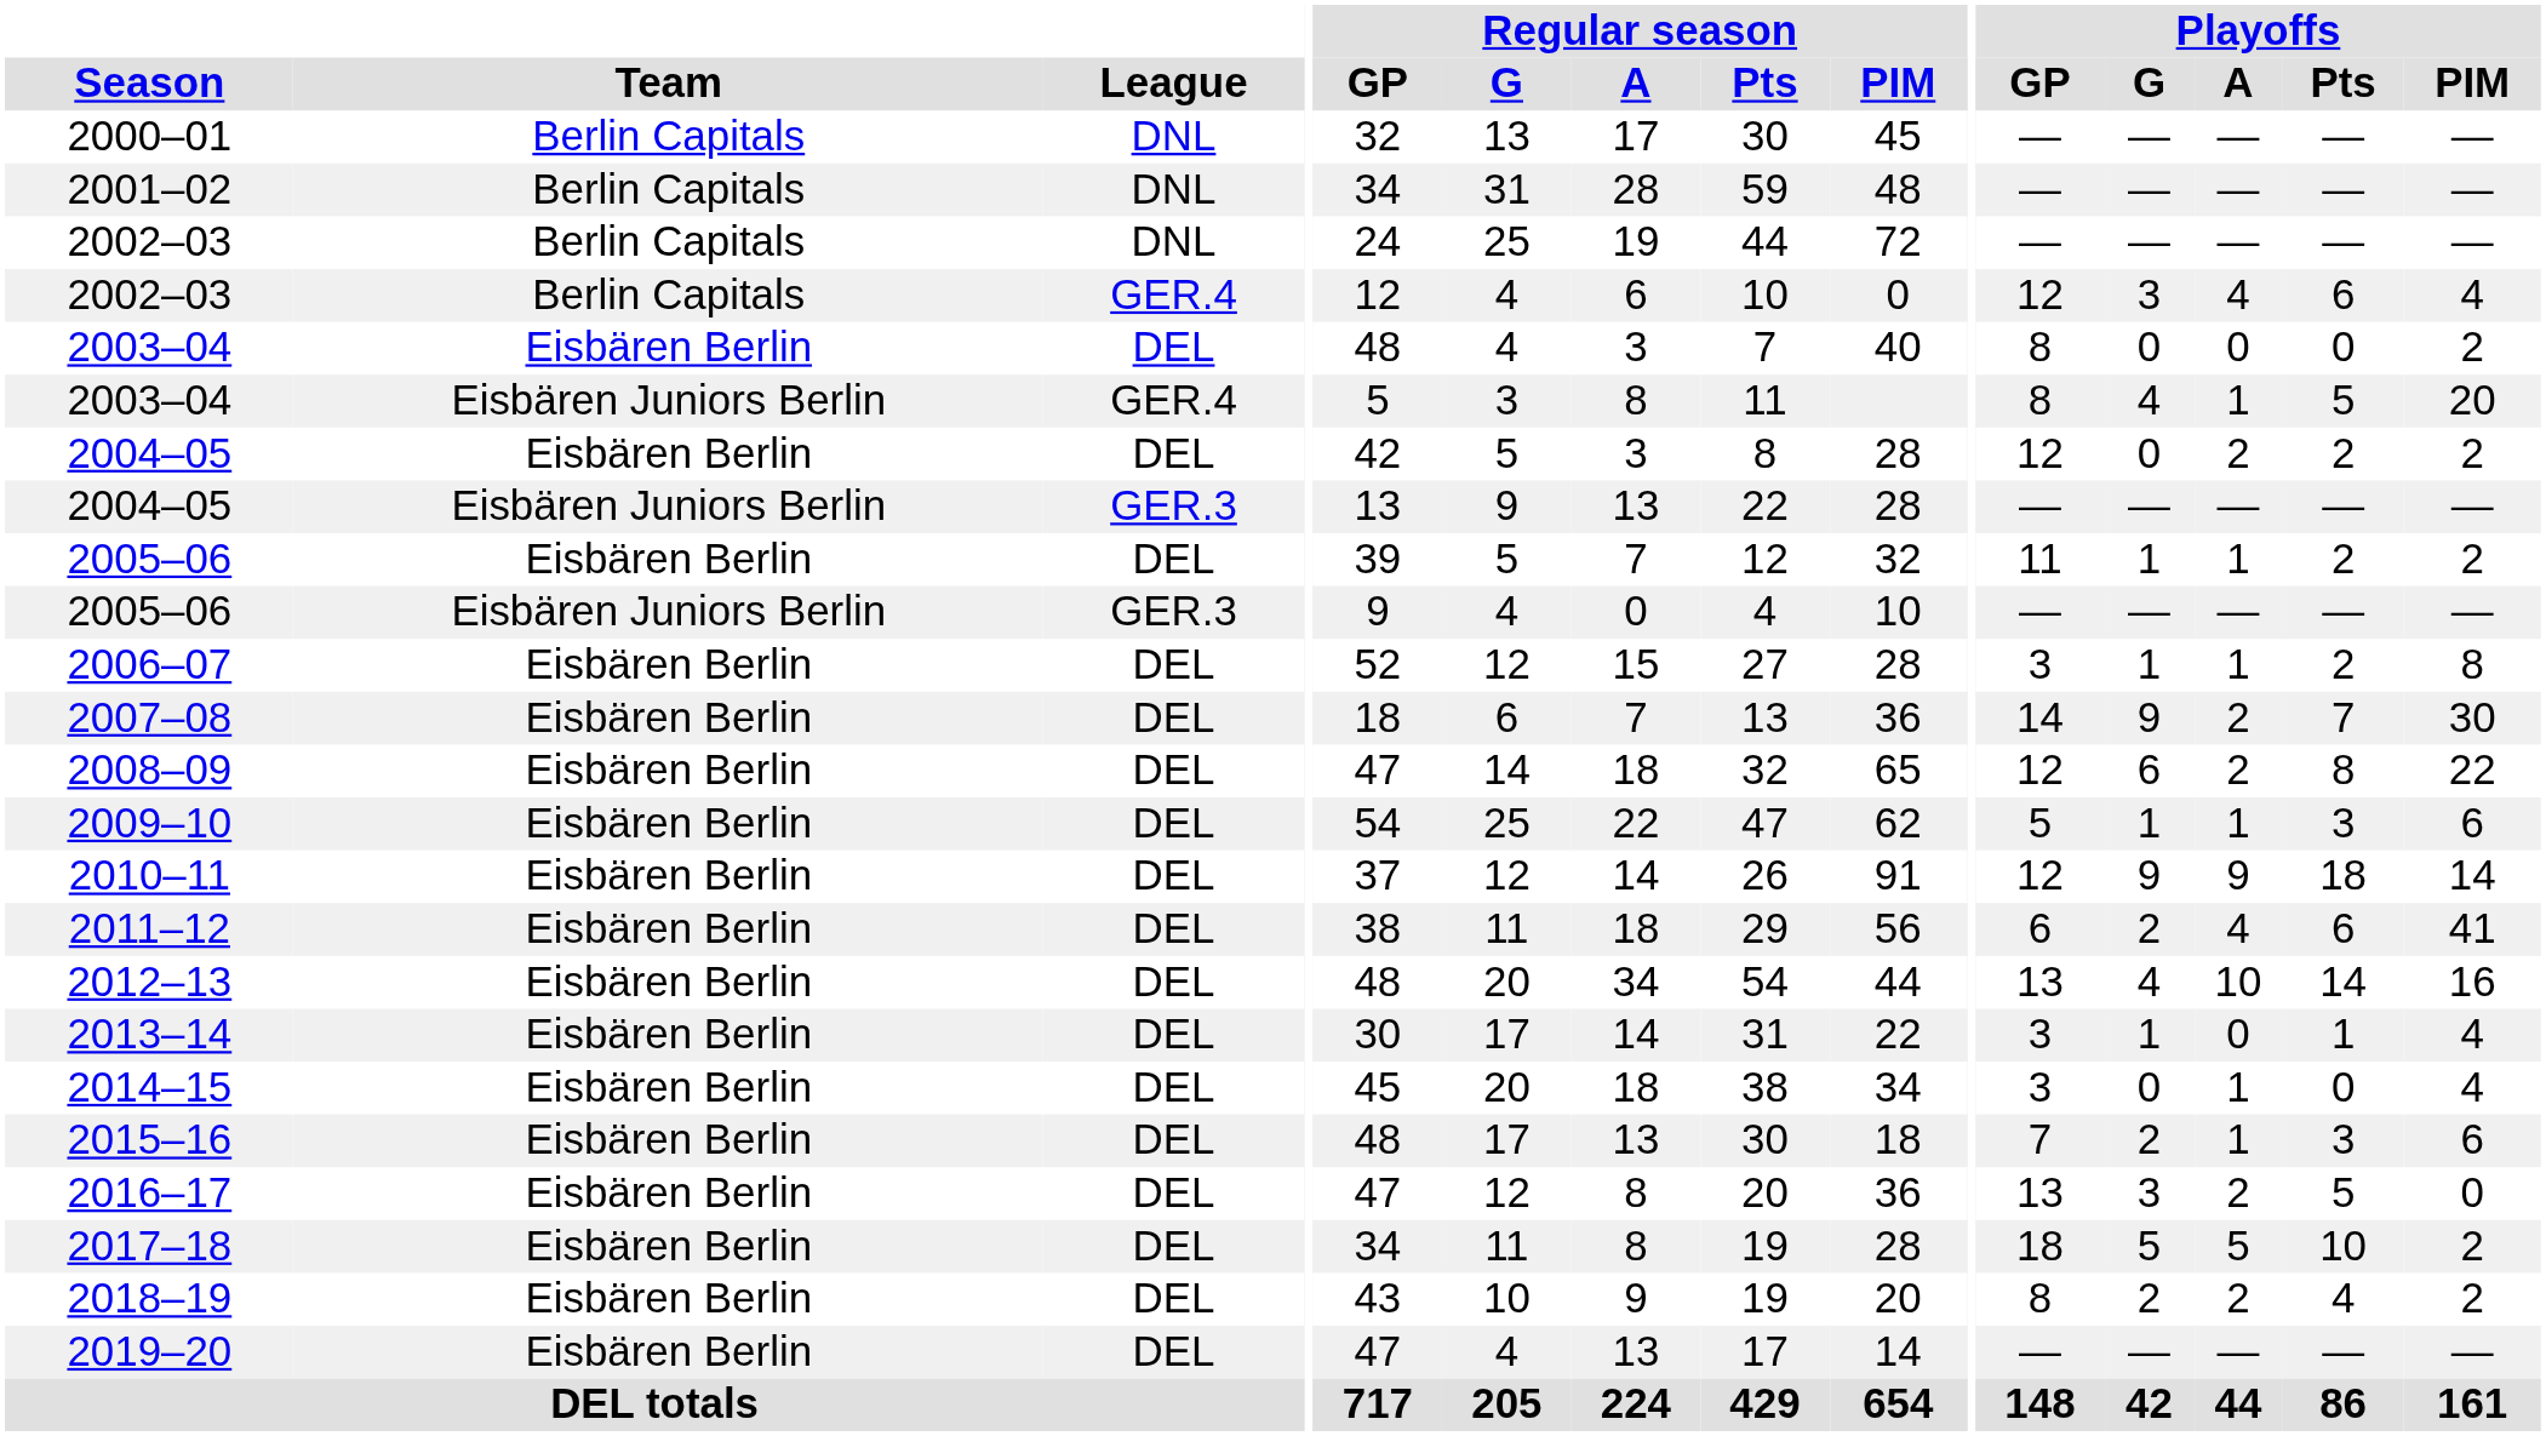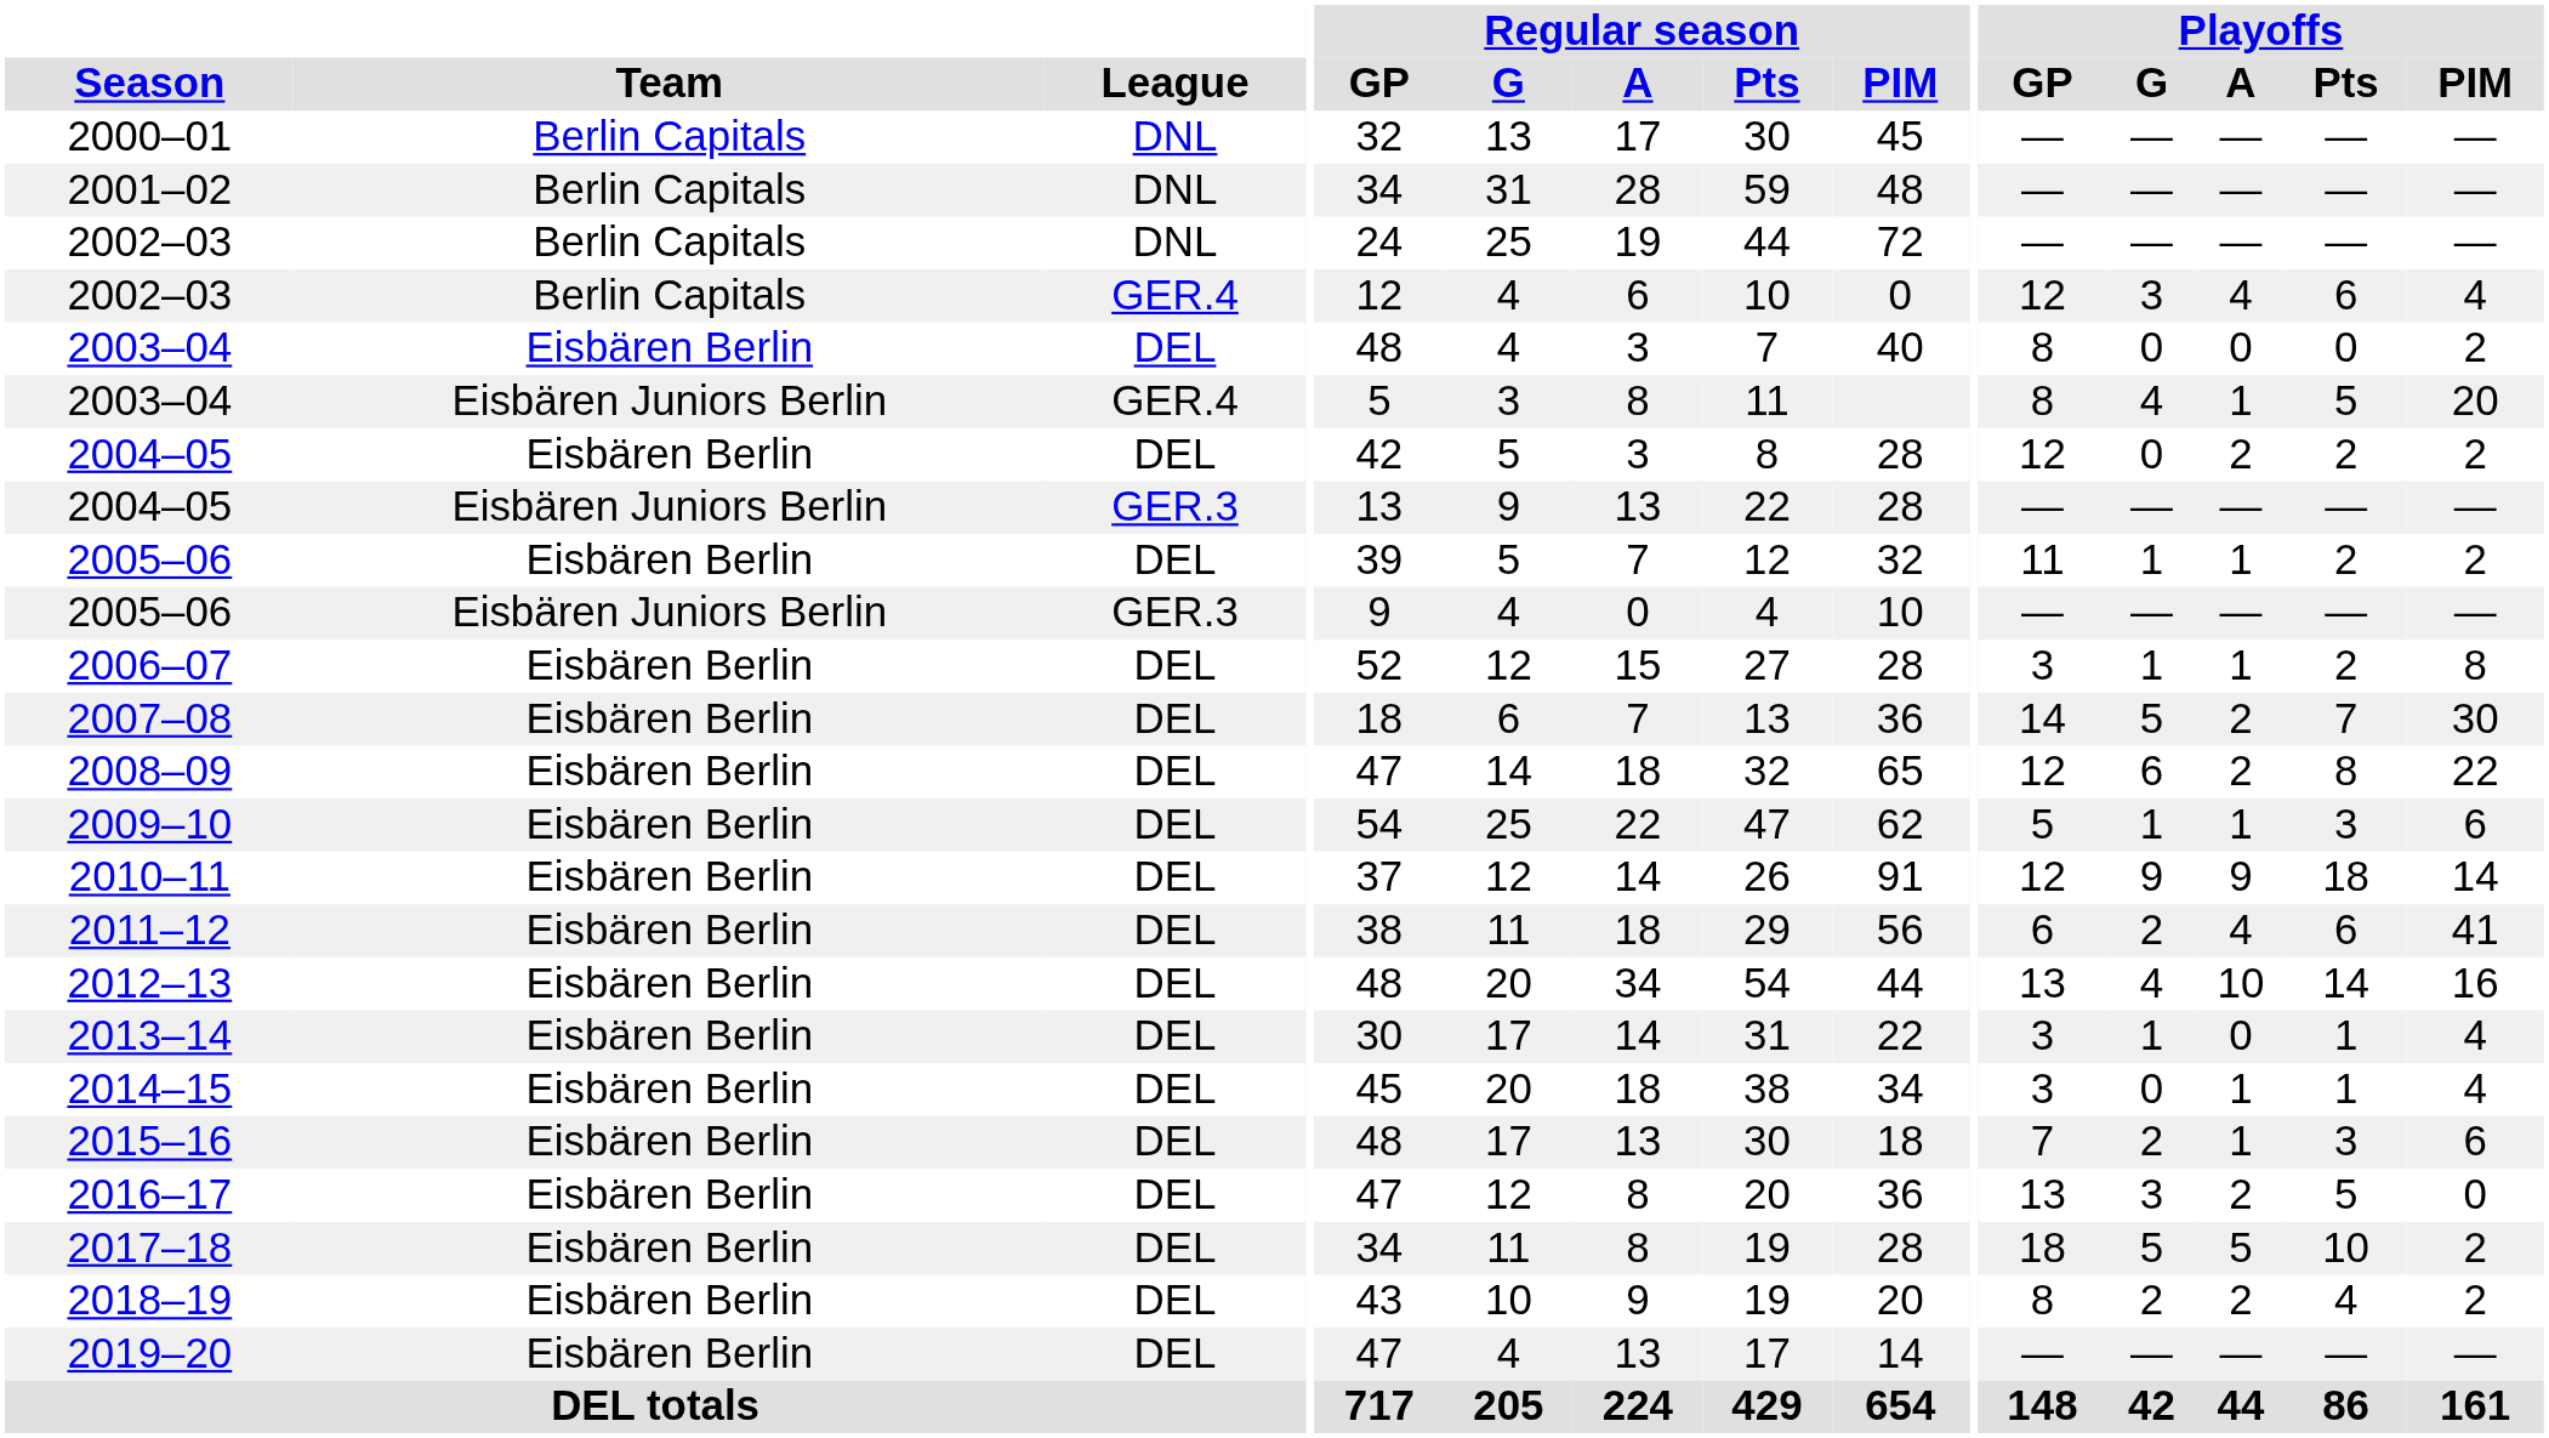2007–08 | Playoffs / G: 9 -> 5
2014–15 | Playoffs / Pts: 0 -> 1
